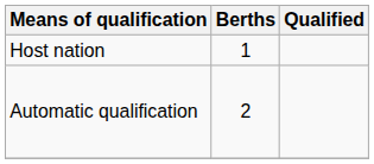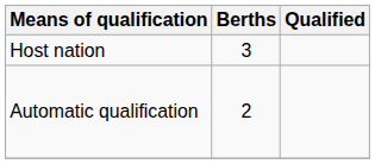Host nation | Berths: 1 -> 3
